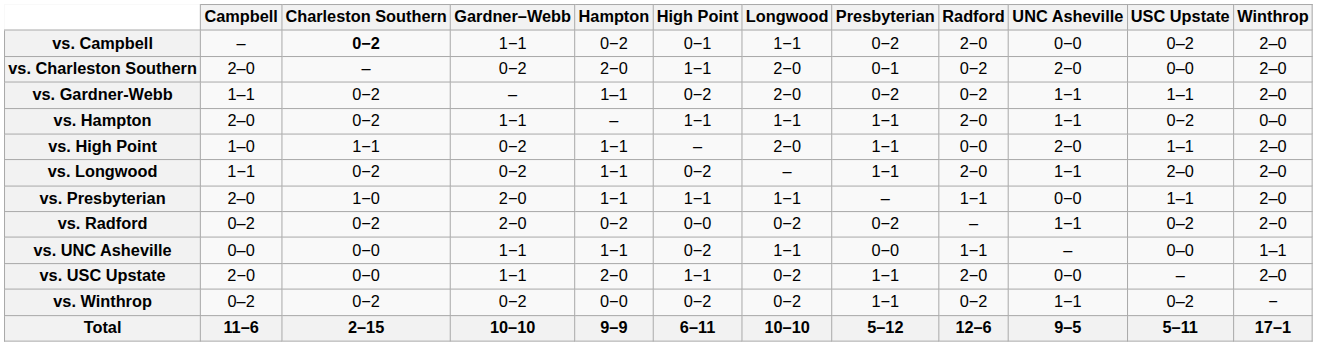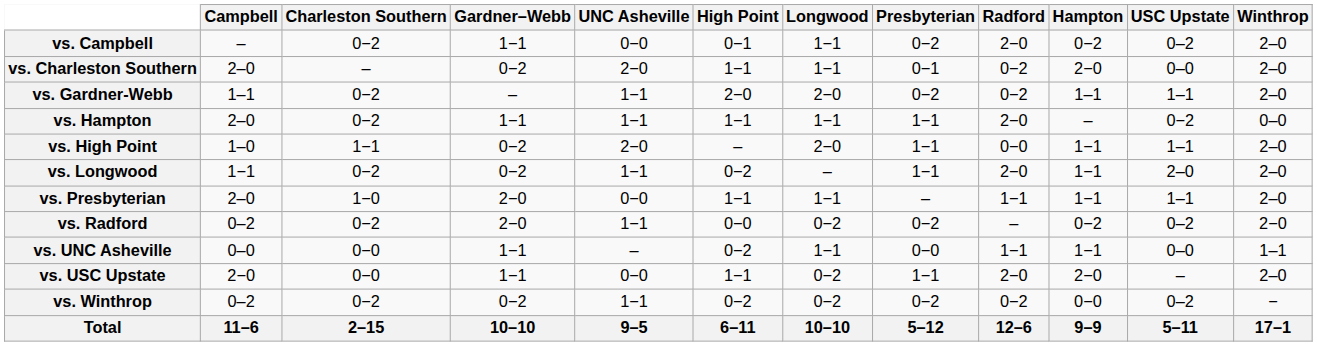columns swapped: Hampton <-> UNC Asheville
vs. Campbell | Charleston Southern: bold -> normal
vs. Charleston Southern | Longwood: 2−0 -> 1−1
vs. Gardner-Webb | High Point: 0−2 -> 2−0
vs. Winthrop | Presbyterian: 1−1 -> 0−2
